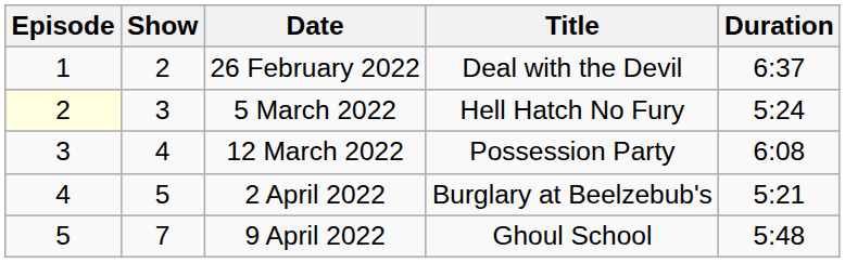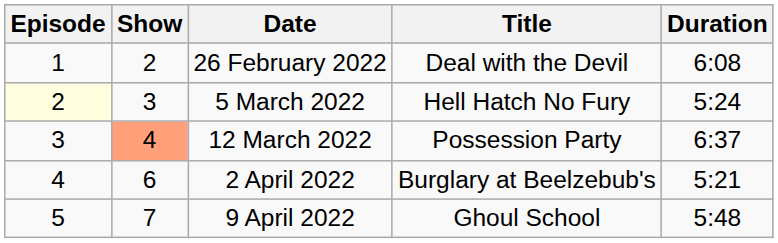26 February 2022 | Duration: 6:37 -> 6:08
12 March 2022 | Show: no background -> lightsalmon background
12 March 2022 | Duration: 6:08 -> 6:37
2 April 2022 | Show: 5 -> 6
